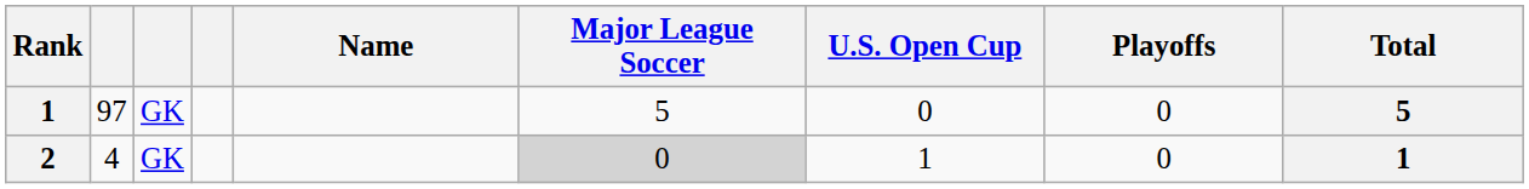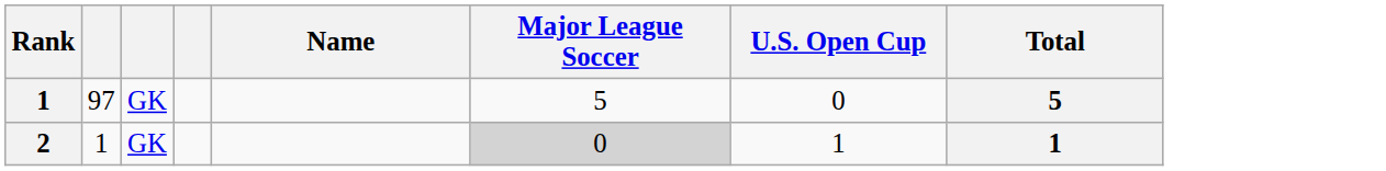- column: Playoffs | 0 | 0
2 | column 2: 4 -> 1
